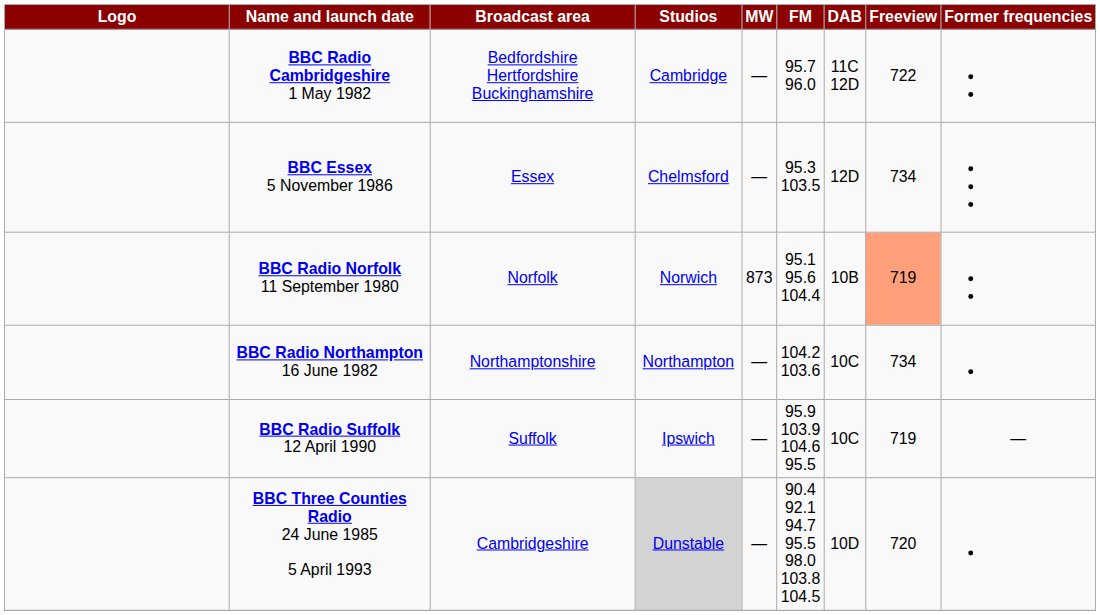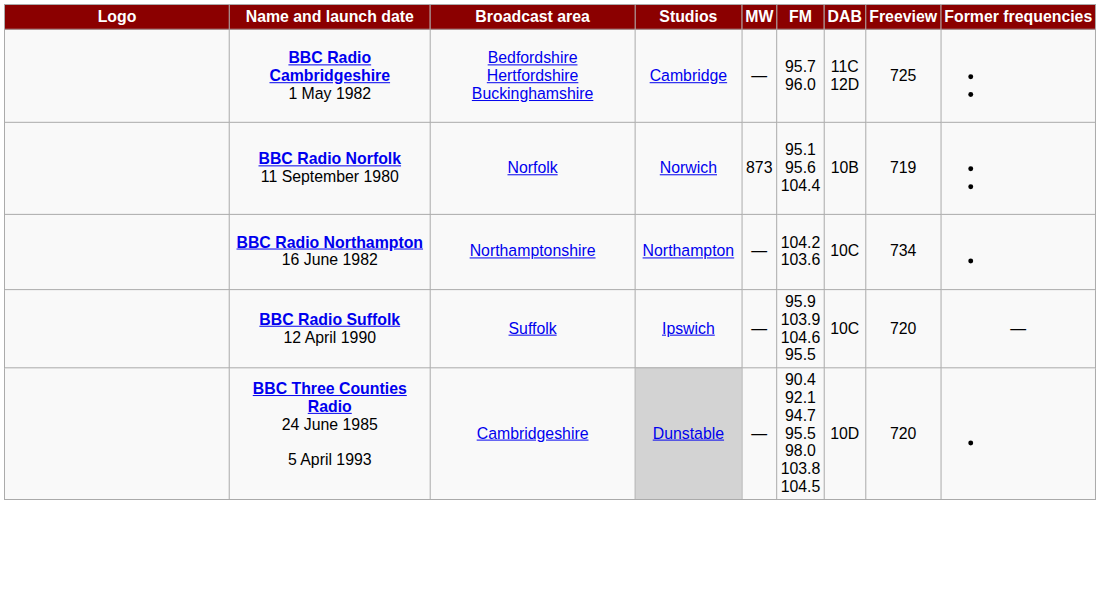BBC Radio Cambridgeshire 1 May 1982 | Freeview: 722 -> 725
- row: BBC Essex 5 November 1986 | Essex | Chelmsford | — | 95.3 103.5 | 12D | 734
BBC Radio Norfolk 11 September 1980 | Freeview: lightsalmon background -> no background
BBC Radio Suffolk 12 April 1990 | Freeview: 719 -> 720
